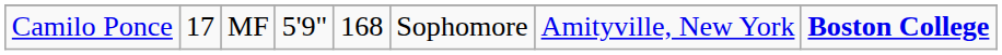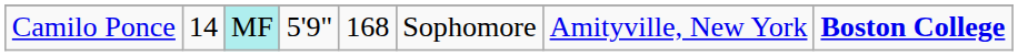Camilo Ponce | column 2: 17 -> 14
Camilo Ponce | column 3: no background -> paleturquoise background
